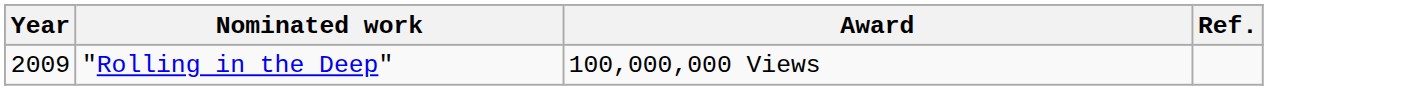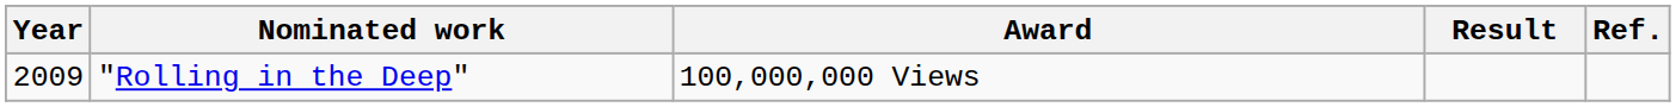+ column: Result
